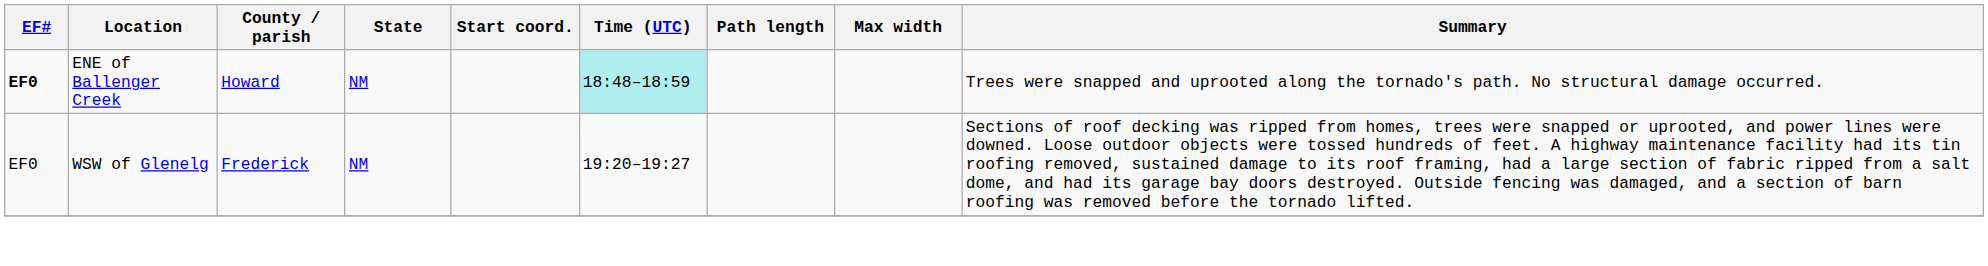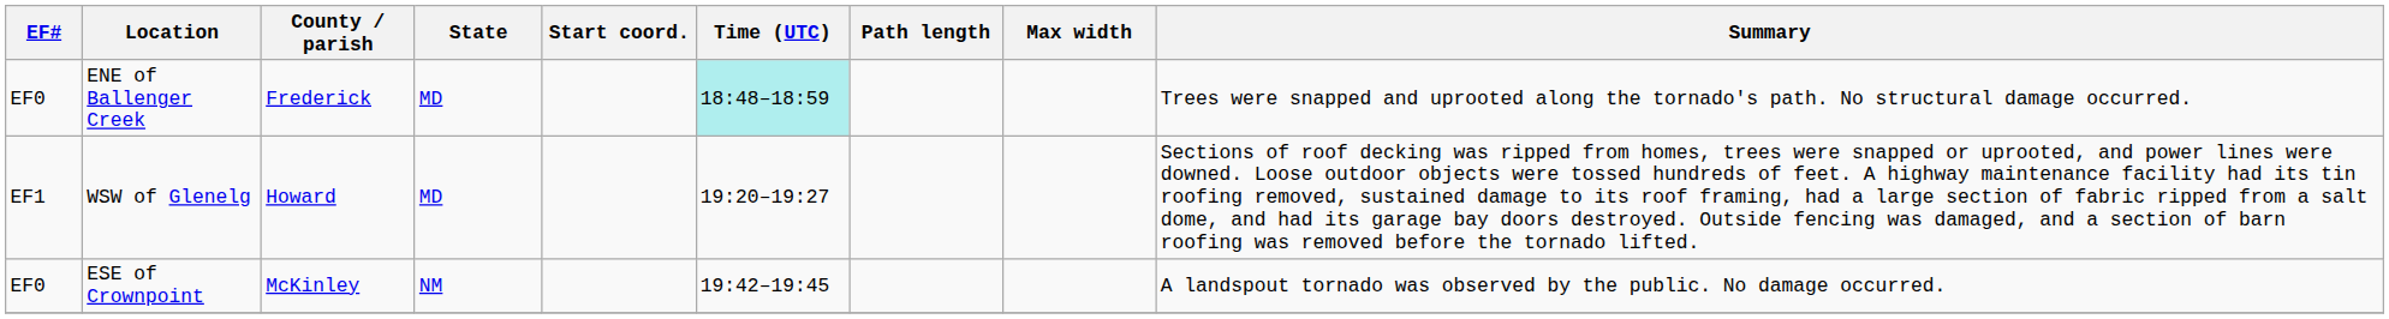ENE of Ballenger Creek | EF#: bold -> normal
ENE of Ballenger Creek | County / parish: Howard -> Frederick
ENE of Ballenger Creek | State: NM -> MD
WSW of Glenelg | EF#: EF0 -> EF1
WSW of Glenelg | County / parish: Frederick -> Howard
WSW of Glenelg | State: NM -> MD
+ row: EF0 | ESE of Crownpoint | McKinley | NM | 19:42–19:45 | A landspout tornado was observed by the public. No damage occurred.
